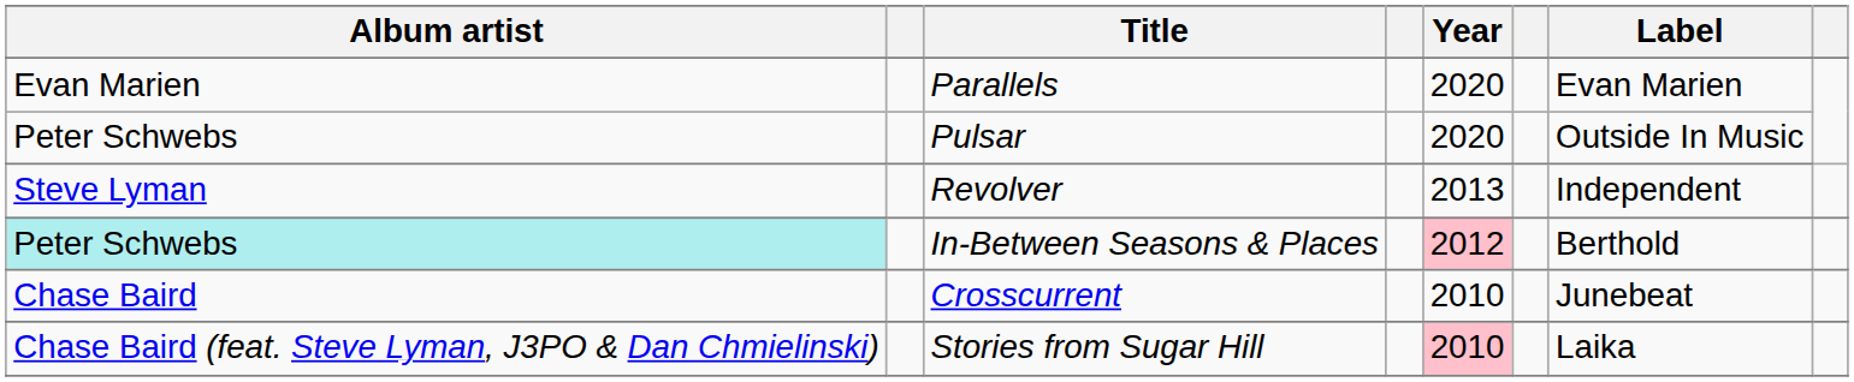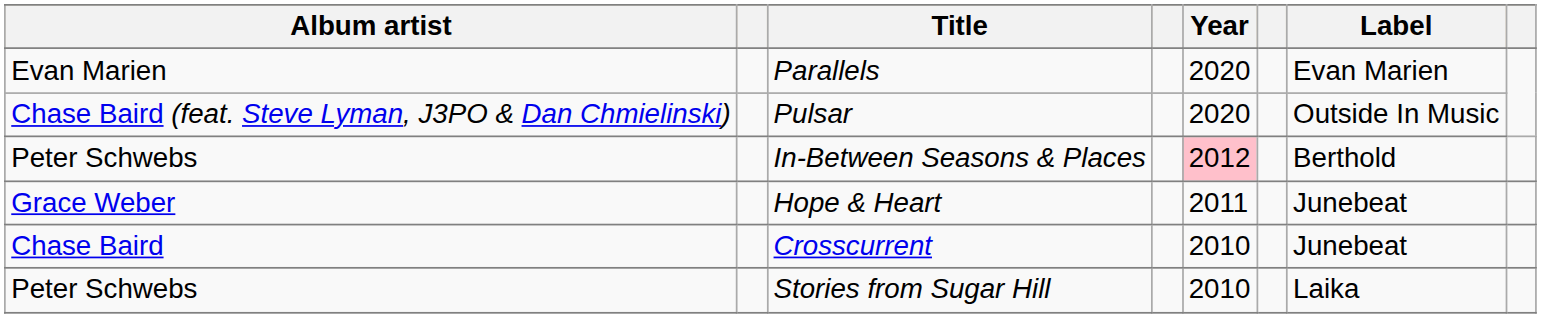Pulsar | Album artist: Peter Schwebs -> Chase Baird (feat. Steve Lyman, J3PO & Dan Chmielinski)
- row: Steve Lyman | Revolver | 2013 | Independent
In-Between Seasons & Places | Album artist: paleturquoise background -> no background
+ row: Grace Weber | Hope & Heart | 2011 | Junebeat
Stories from Sugar Hill | Album artist: Chase Baird (feat. Steve Lyman, J3PO & Dan Chmielinski) -> Peter Schwebs
Stories from Sugar Hill | Year: pink background -> no background
